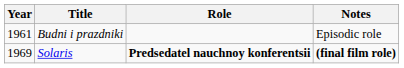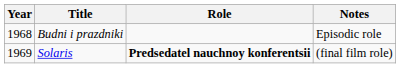Budni i prazdniki | Year: 1961 -> 1968
Solaris | Notes: bold -> normal
